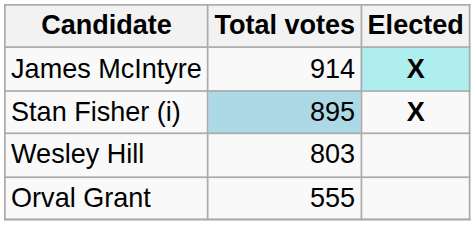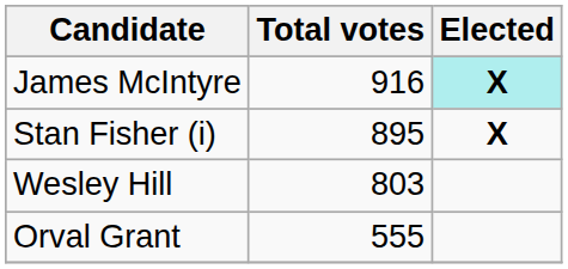James McIntyre | Total votes: 914 -> 916
Stan Fisher (i) | Total votes: lightblue background -> no background
